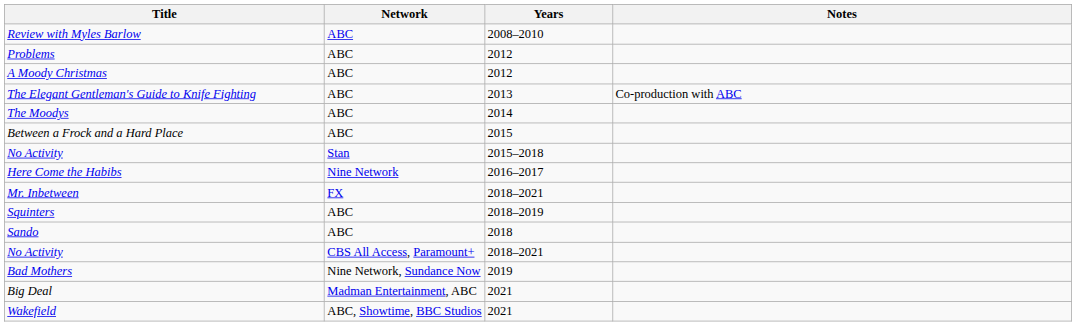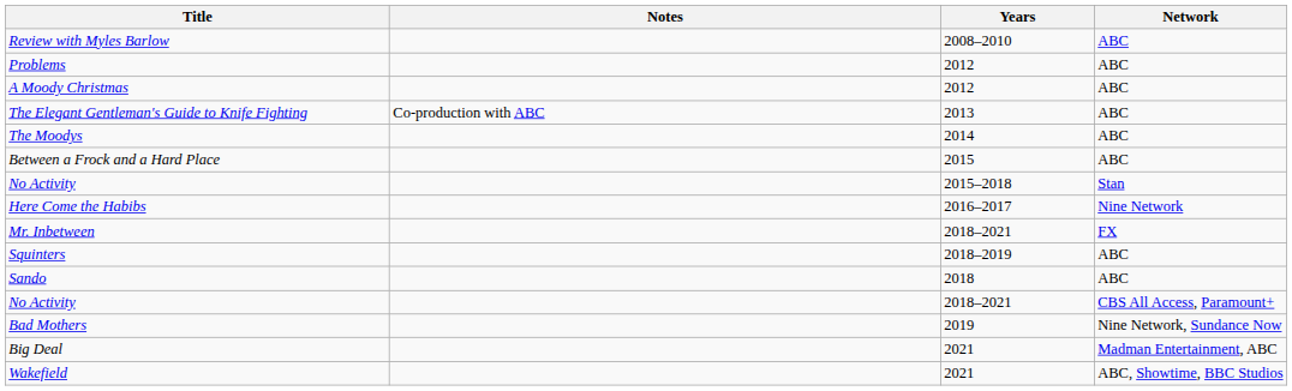columns swapped: Network <-> Notes
